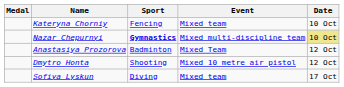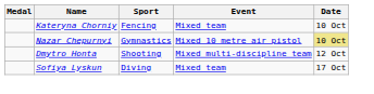Nazar Chepurnyi | Sport: bold -> normal
Nazar Chepurnyi | Event: Mixed multi-discipline team -> Mixed 10 metre air pistol
- row: Anastasiya Prozorova | Badminton | Mixed Team | 12 Oct
Dmytro Honta | Event: Mixed 10 metre air pistol -> Mixed multi-discipline team
